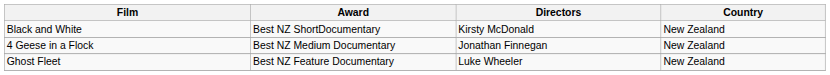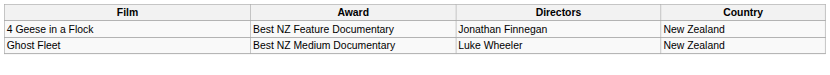- row: Black and White | Best NZ ShortDocumentary | Kirsty McDonald | New Zealand
4 Geese in a Flock | Award: Best NZ Medium Documentary -> Best NZ Feature Documentary
Ghost Fleet | Award: Best NZ Feature Documentary -> Best NZ Medium Documentary
